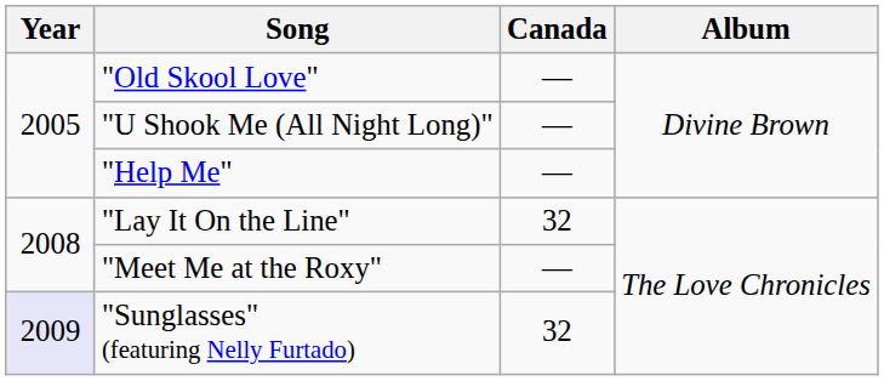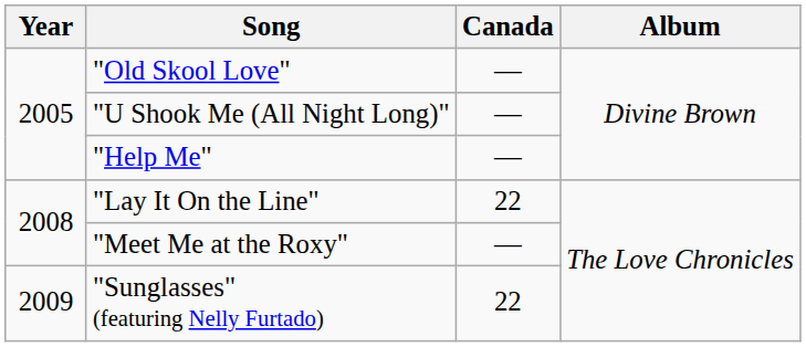"Lay It On the Line" | Canada: 32 -> 22
"Sunglasses" (featuring Nelly Furtado) | Year: lavender background -> no background
"Sunglasses" (featuring Nelly Furtado) | Canada: 32 -> 22
